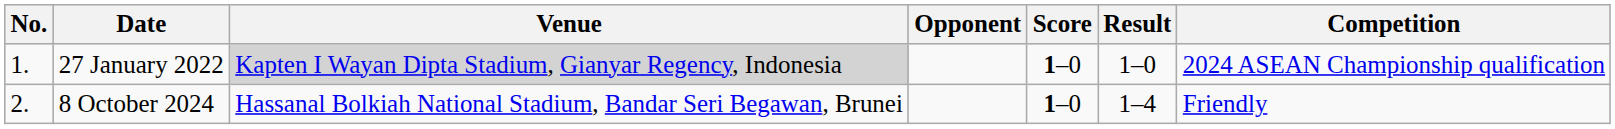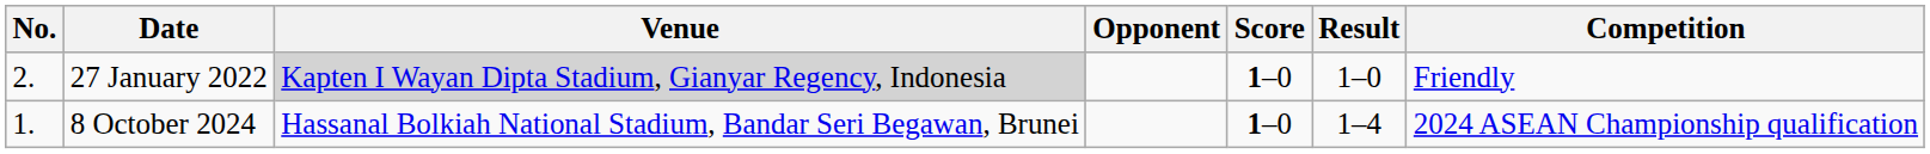27 January 2022 | No.: 1. -> 2.
27 January 2022 | Competition: 2024 ASEAN Championship qualification -> Friendly
8 October 2024 | No.: 2. -> 1.
8 October 2024 | Competition: Friendly -> 2024 ASEAN Championship qualification
